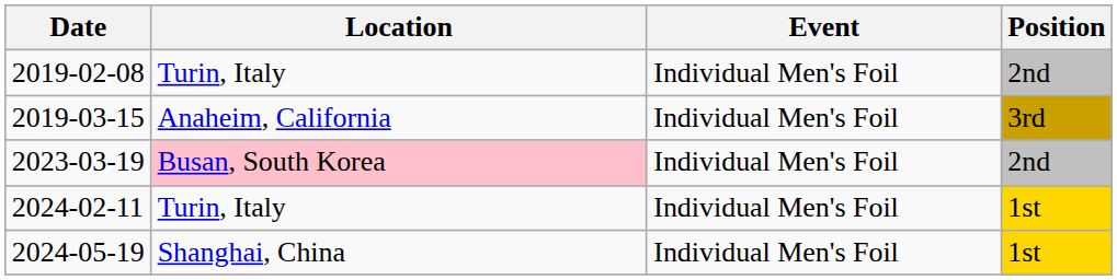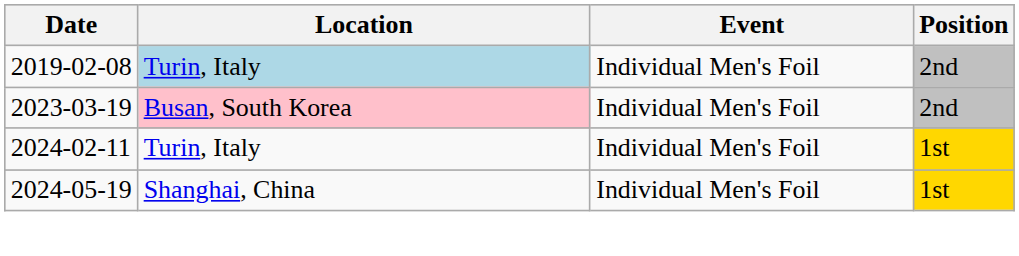2019-02-08 | Location: no background -> lightblue background
- row: 2019-03-15 | Anaheim, California | Individual Men's Foil | 3rd
